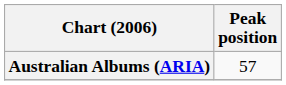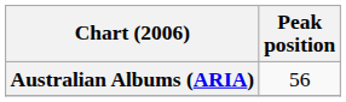Australian Albums (ARIA) | Peak position: 57 -> 56
